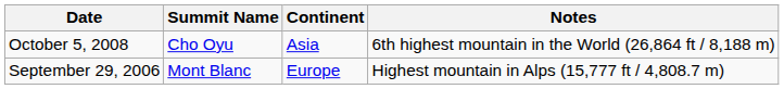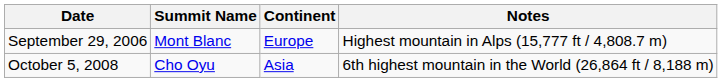rows swapped: September 29, 2006 <-> October 5, 2008
